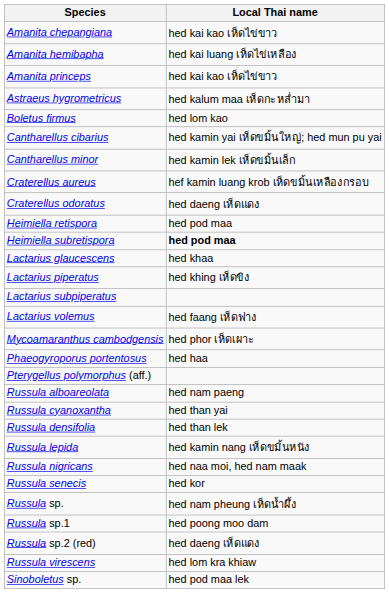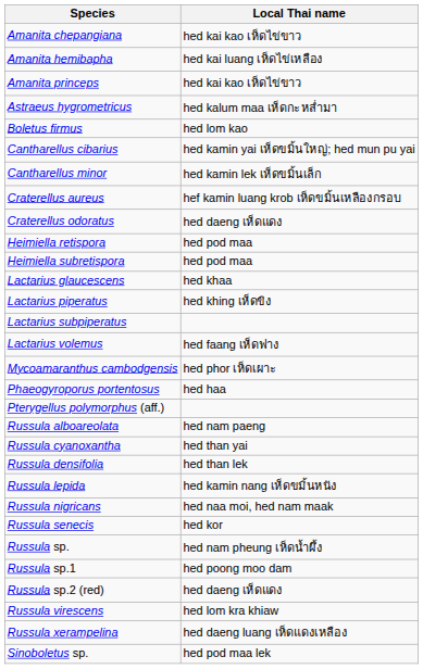Heimiella subretispora | Local Thai name: bold -> normal
+ row: Russula xerampelina | hed daeng luang เห็ดแดงเหลือง
